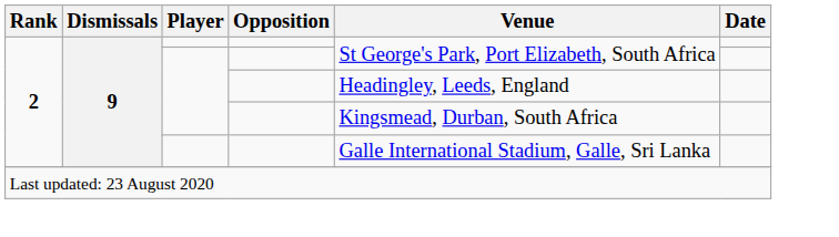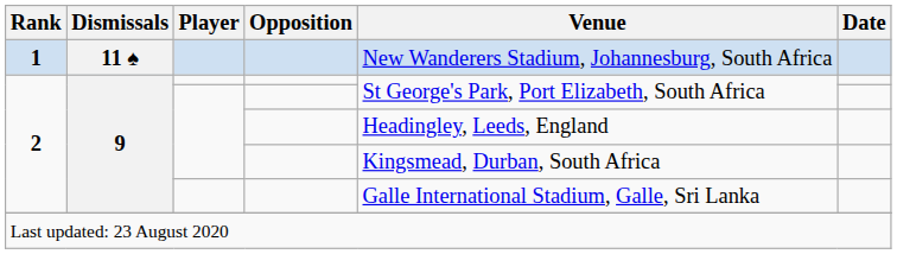+ row: 1 | 11 ♠ | New Wanderers Stadium, Johannesburg, South Africa
